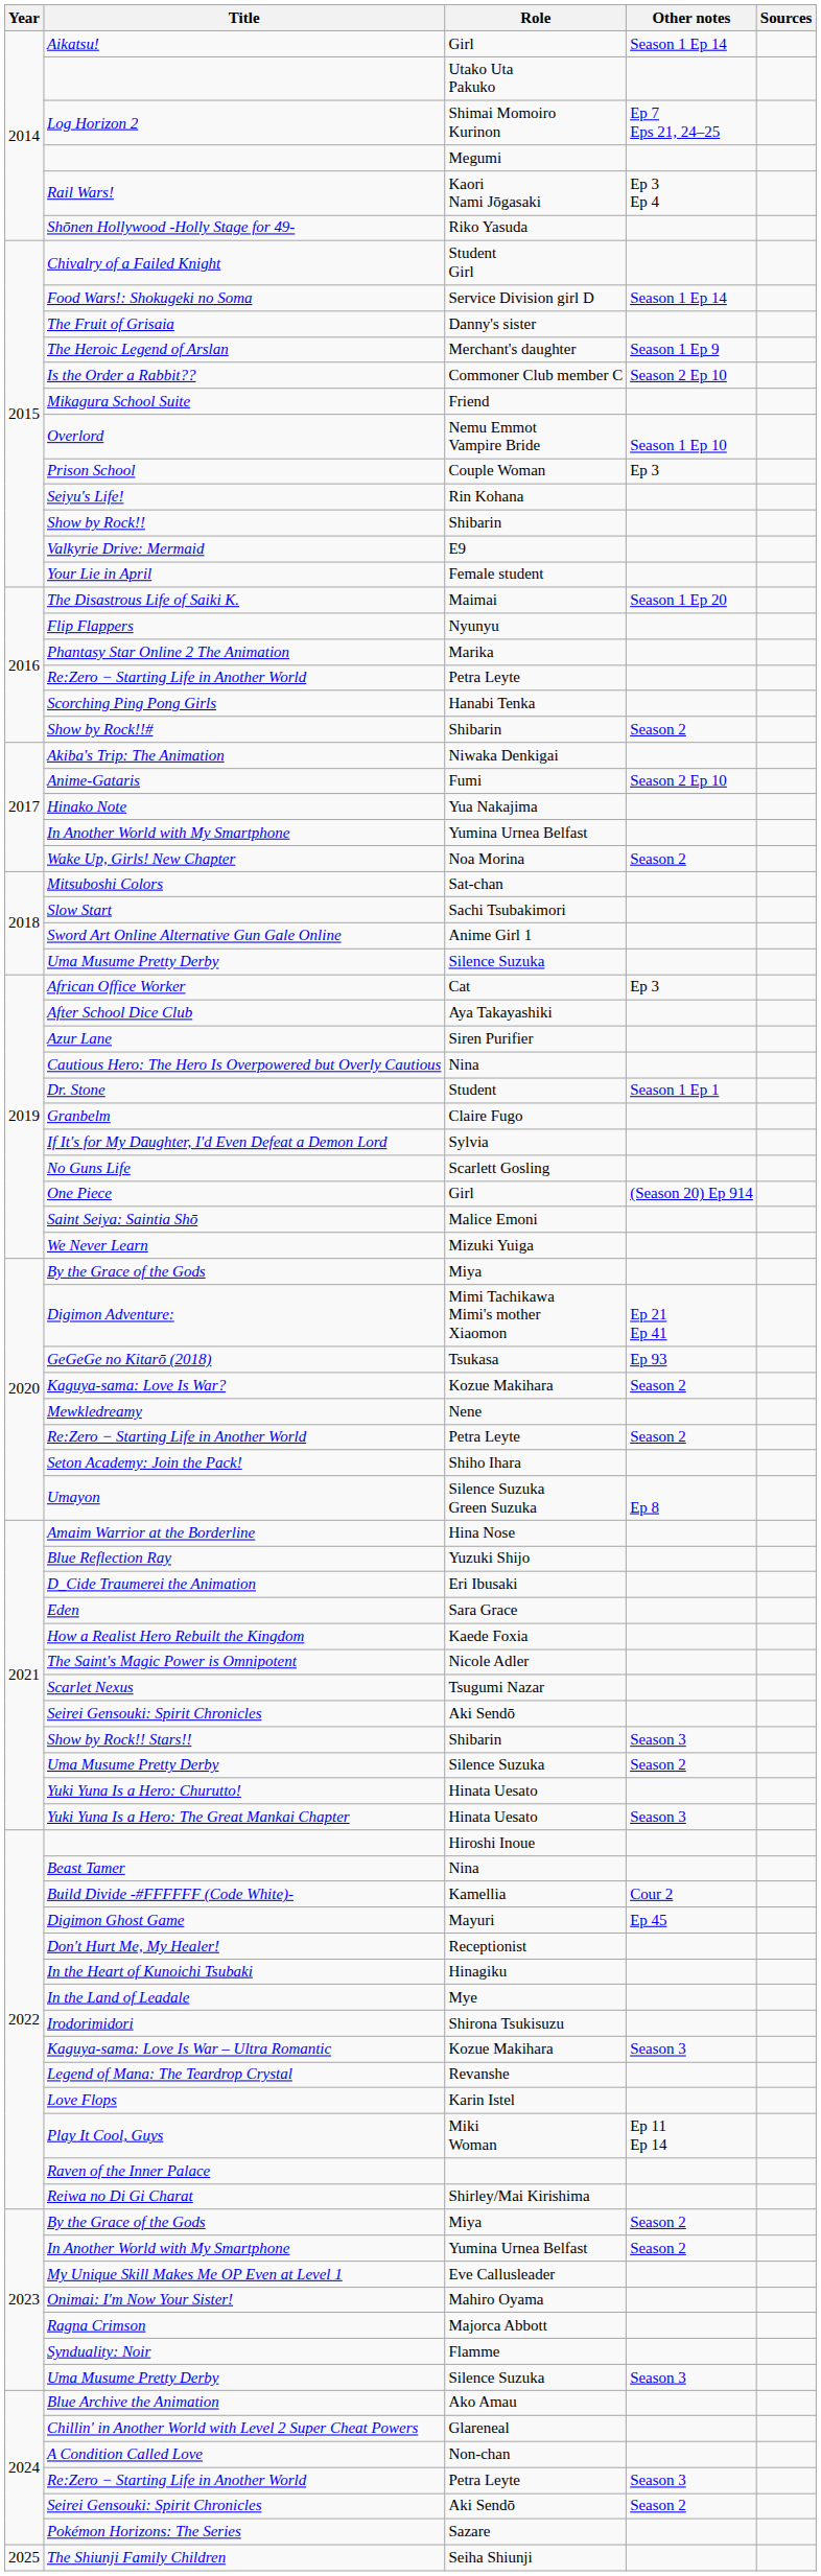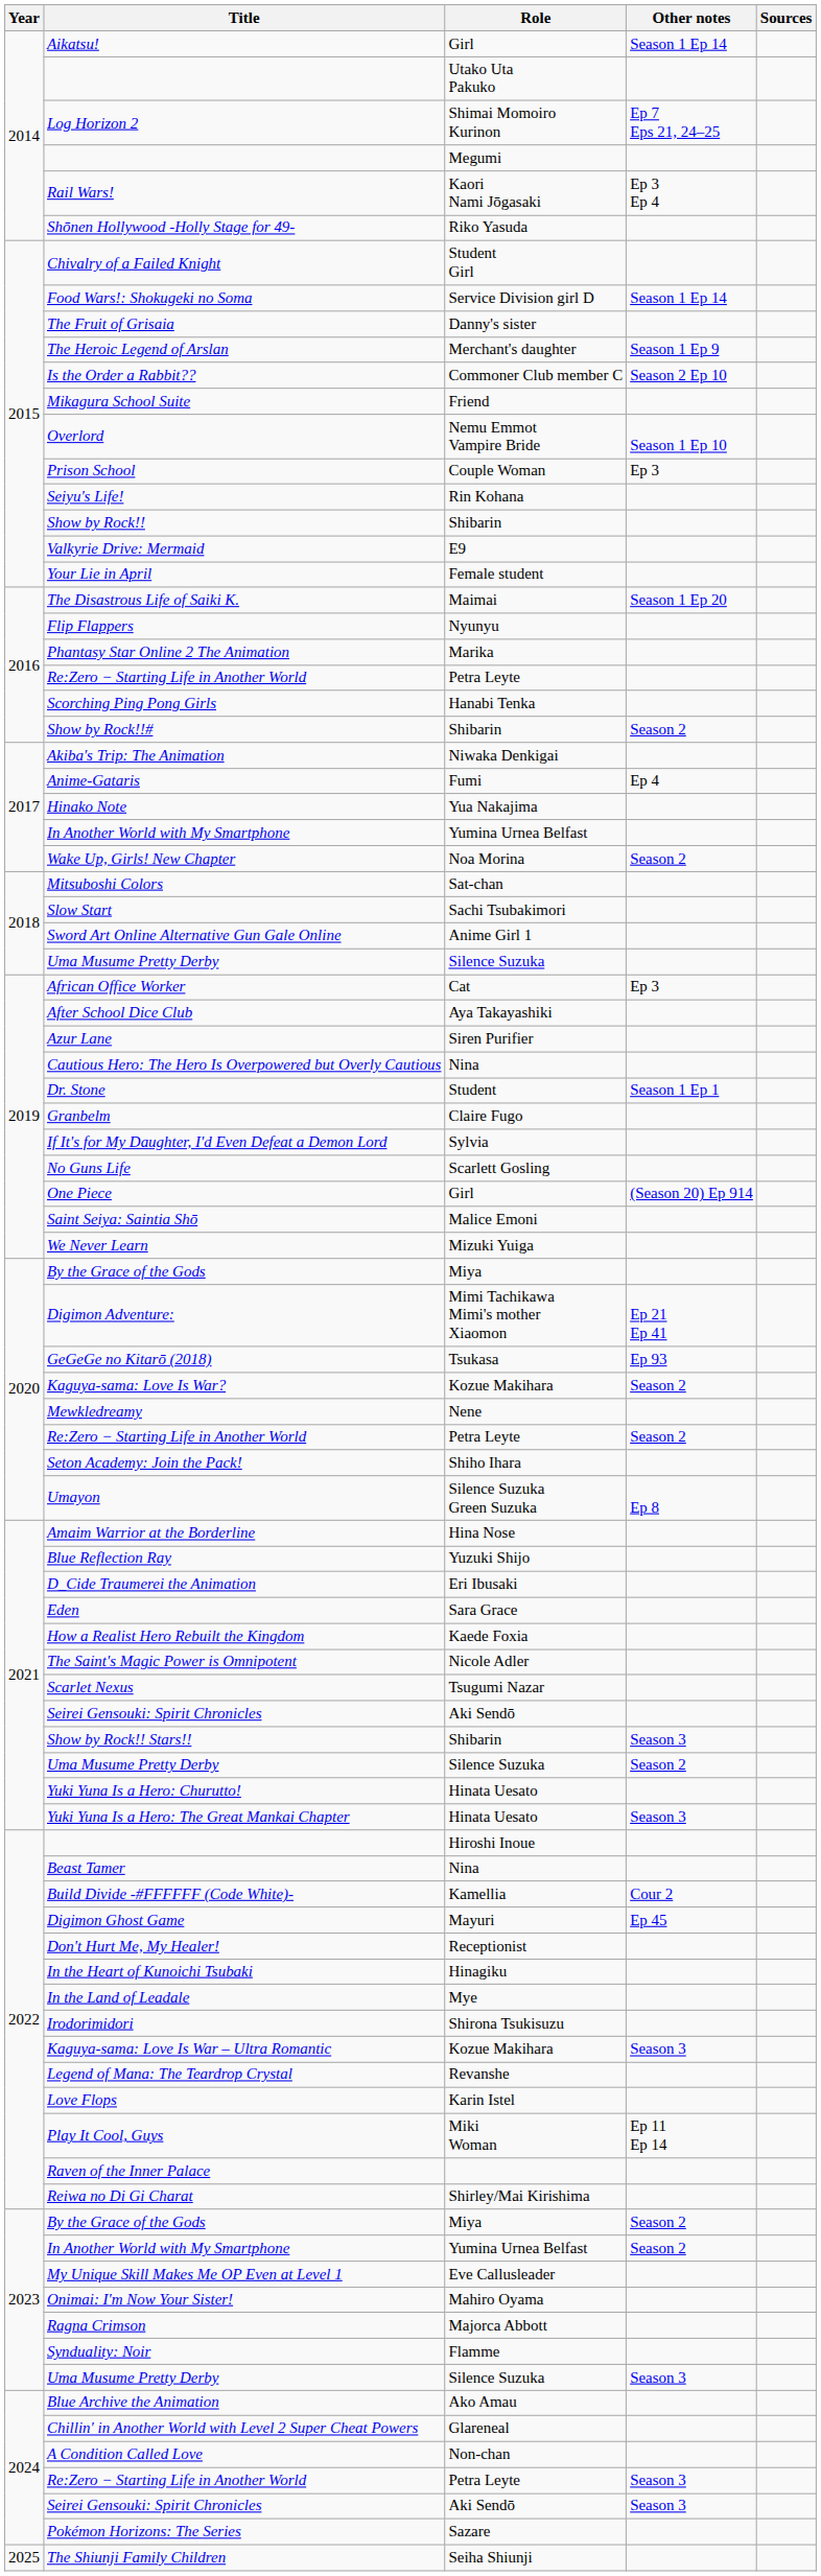Anime-Gataris | Other notes: Season 2 Ep 10 -> Ep 4
2024 / Seirei Gensouki: Spirit Chronicles | Other notes: Season 2 -> Season 3
